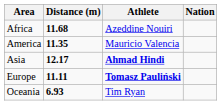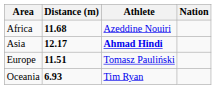- row: America | 11.35 | Mauricio Valencia
Europe | Distance (m): 11.11 -> 11.51
Europe | Athlete: bold -> normal
